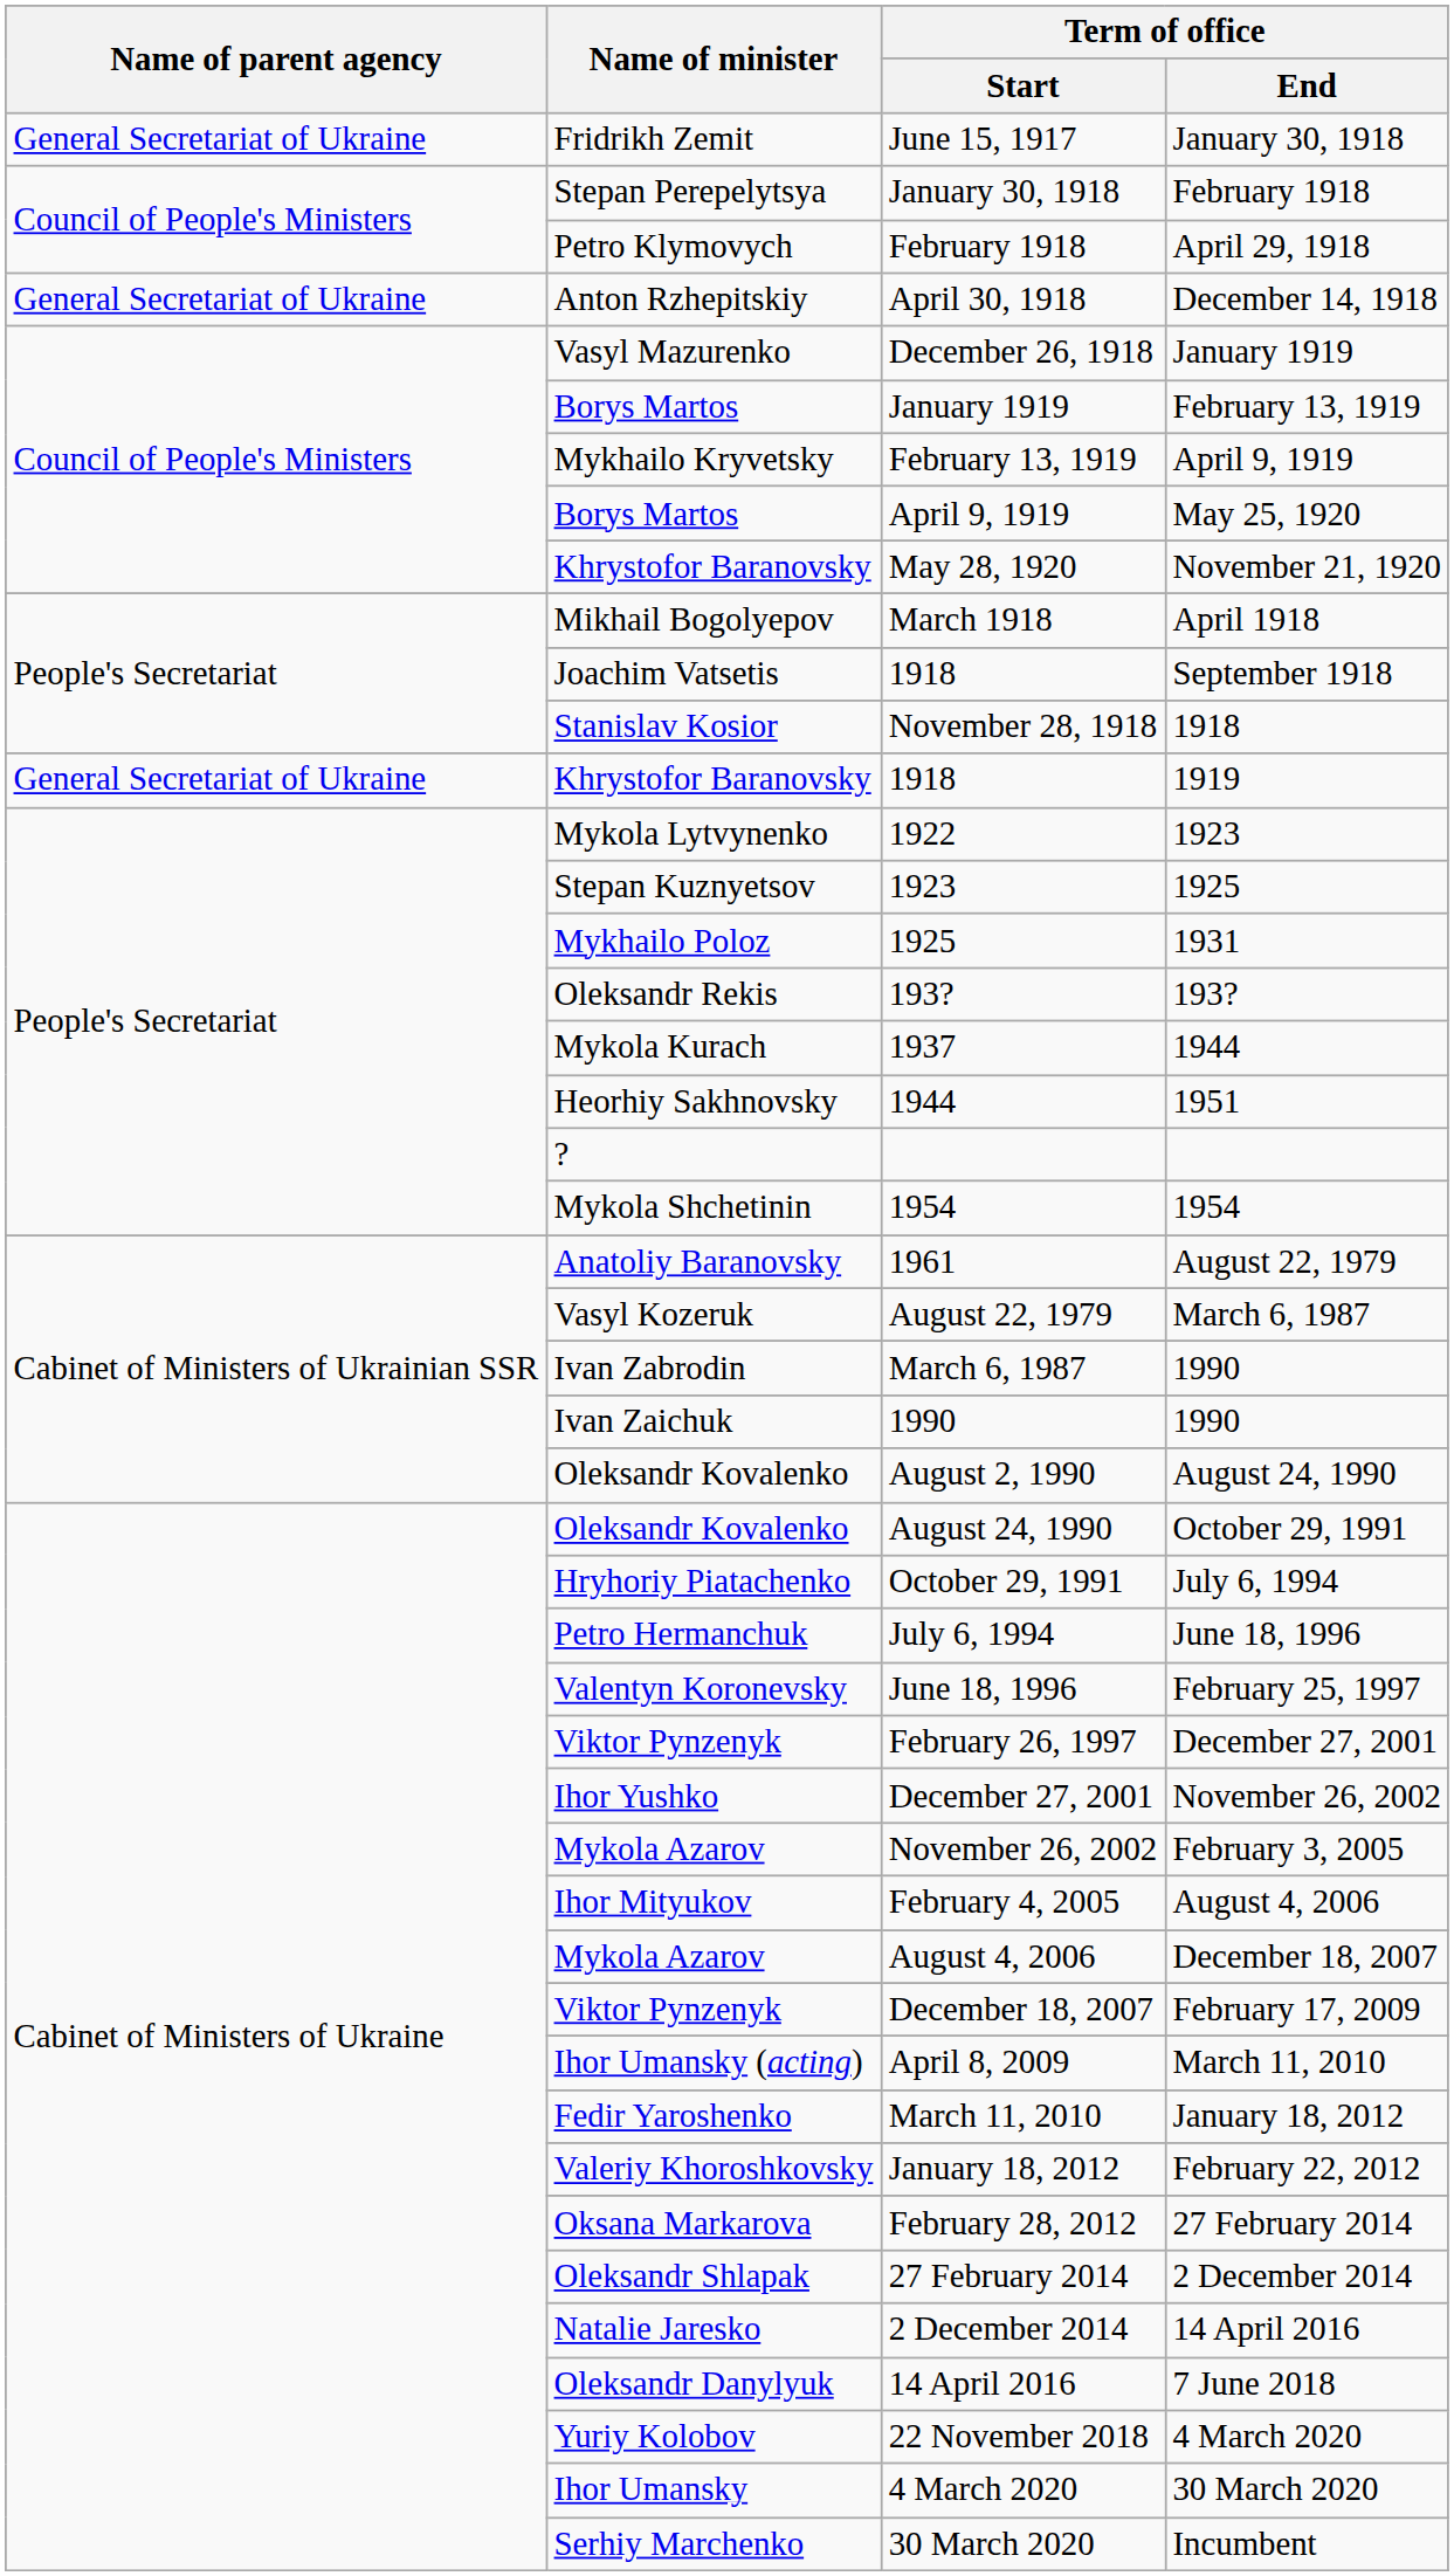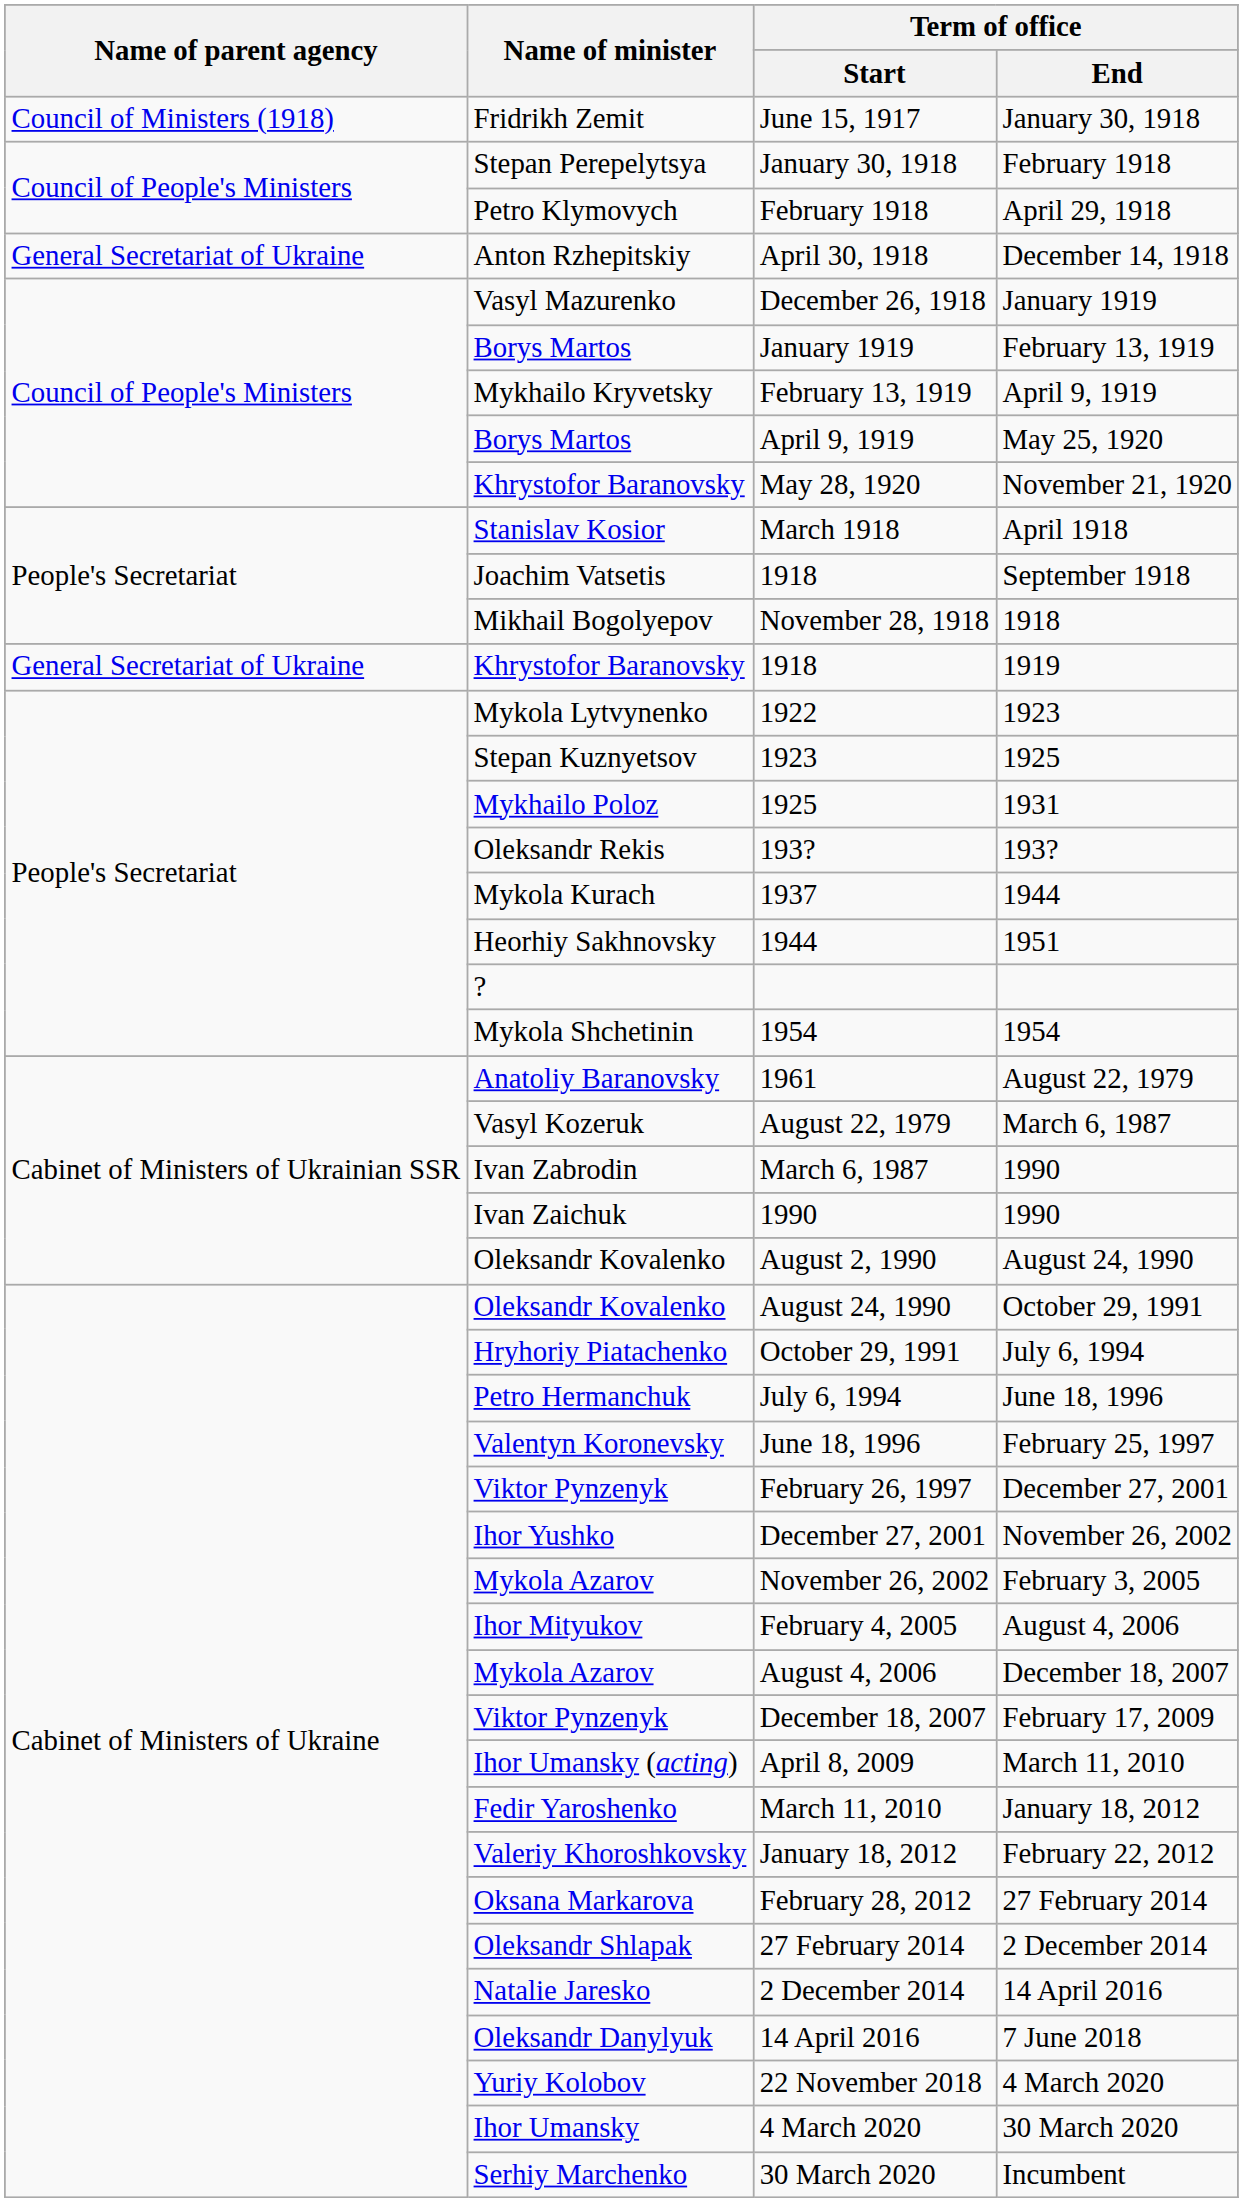June 15, 1917 | Name of parent agency: General Secretariat of Ukraine -> Council of Ministers (1918)
March 1918 | Name of minister: Mikhail Bogolyepov -> Stanislav Kosior
November 28, 1918 | Name of minister: Stanislav Kosior -> Mikhail Bogolyepov
